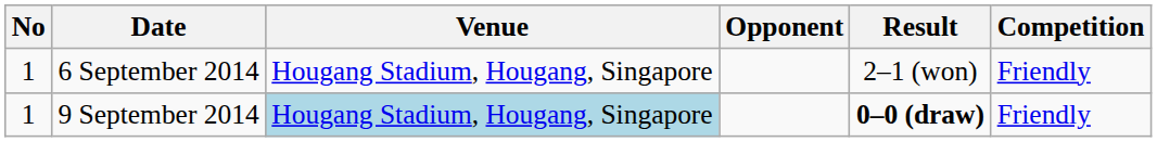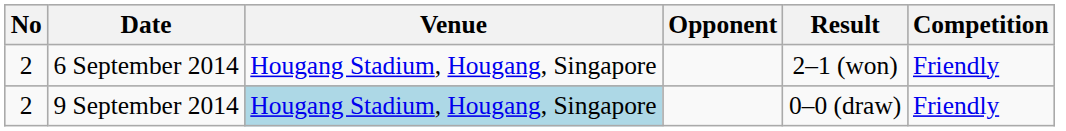6 September 2014 | No: 1 -> 2
9 September 2014 | No: 1 -> 2
9 September 2014 | Result: bold -> normal
